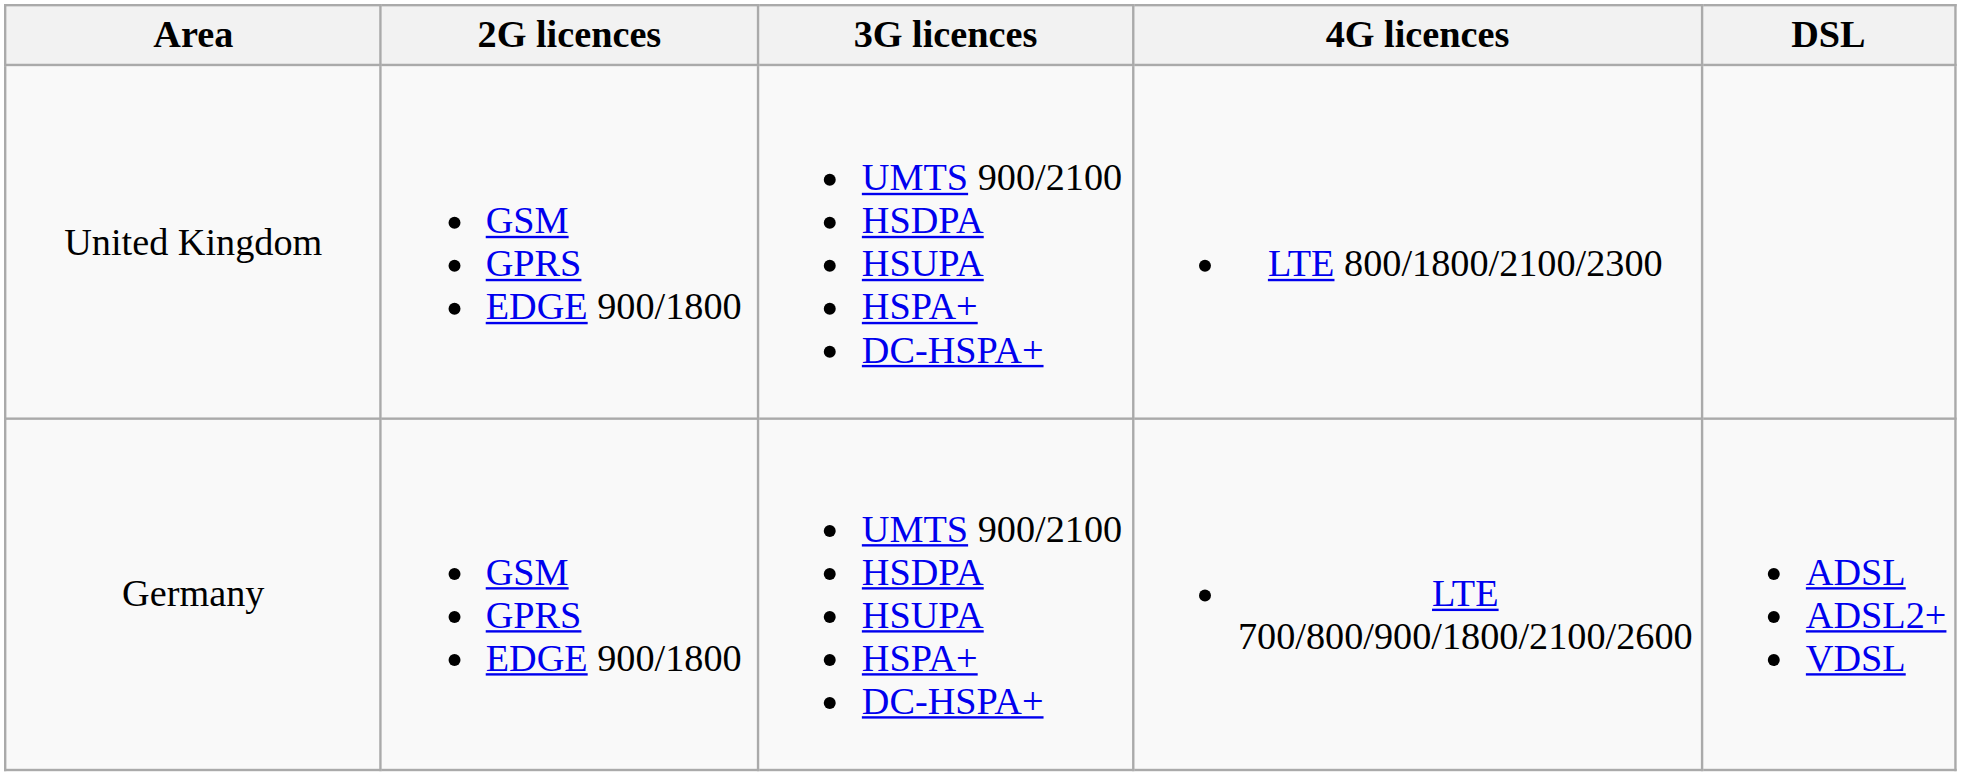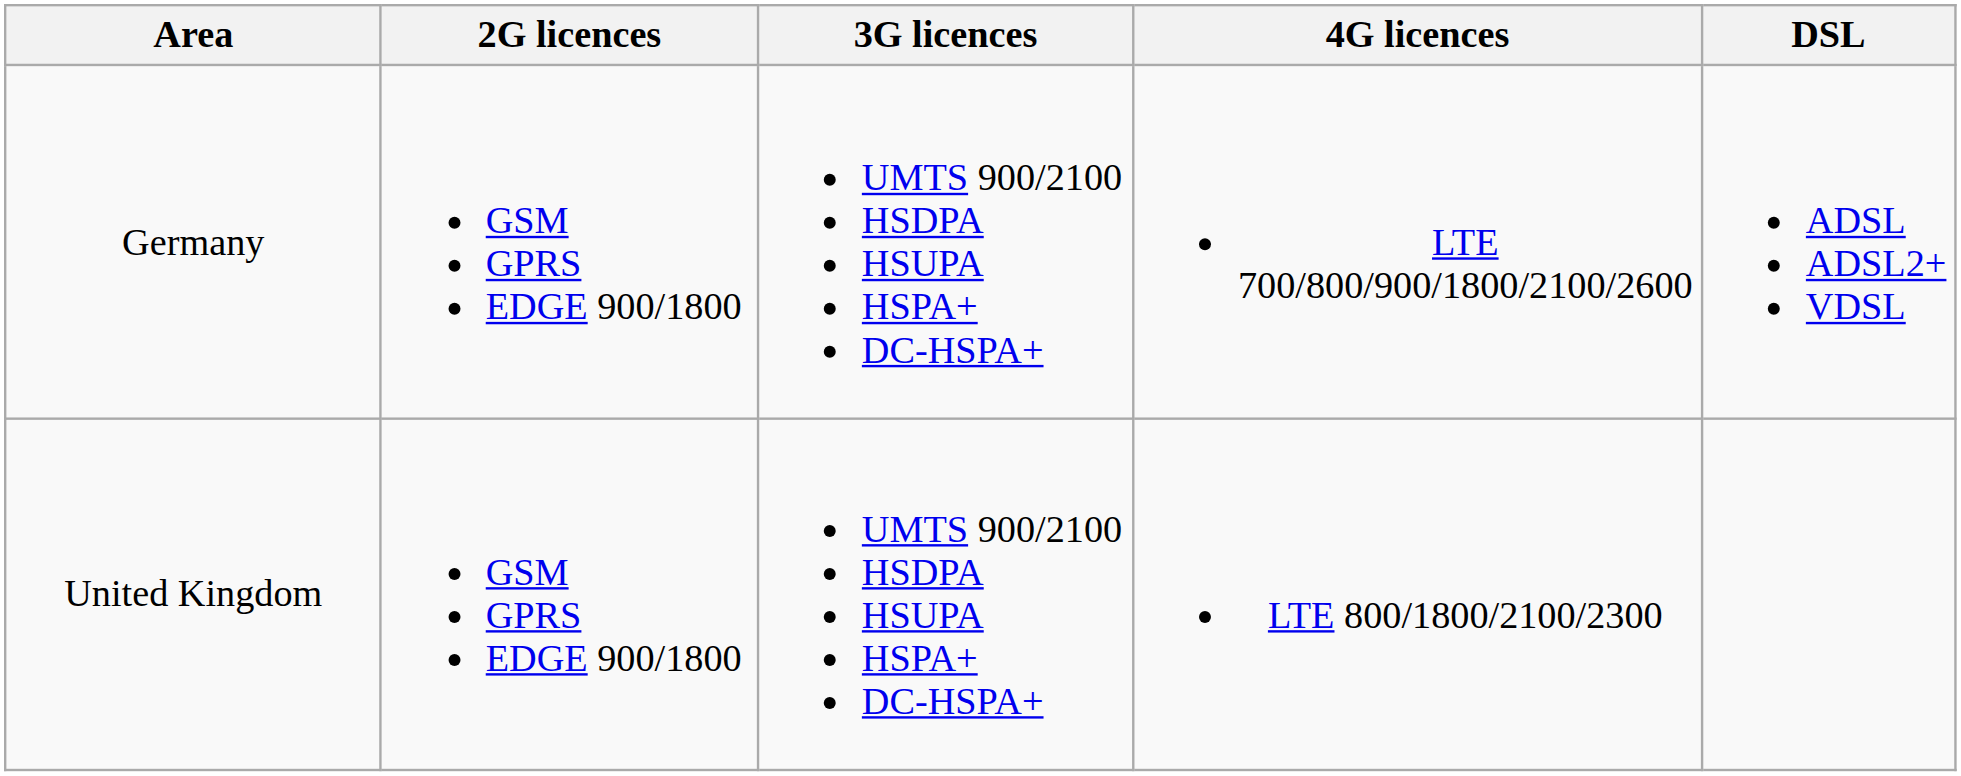rows swapped: United Kingdom <-> Germany
